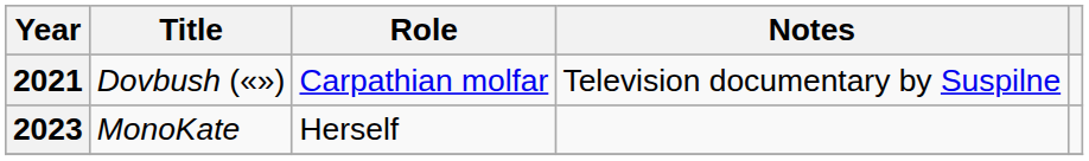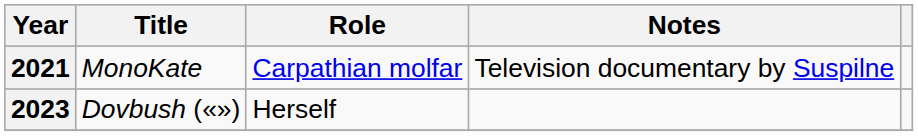2021 | Title: Dovbush («») -> MonoKate
2023 | Title: MonoKate -> Dovbush («»)
